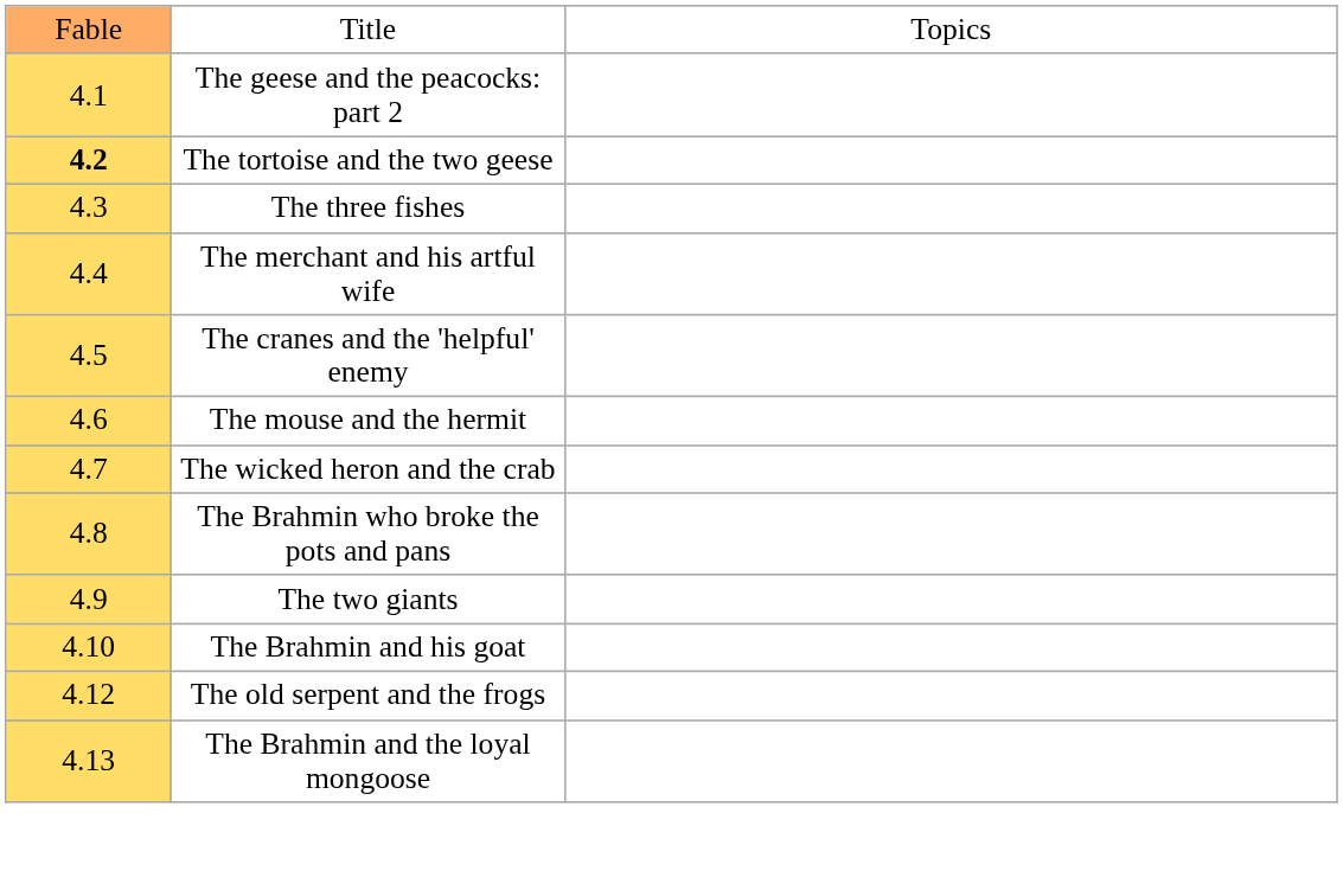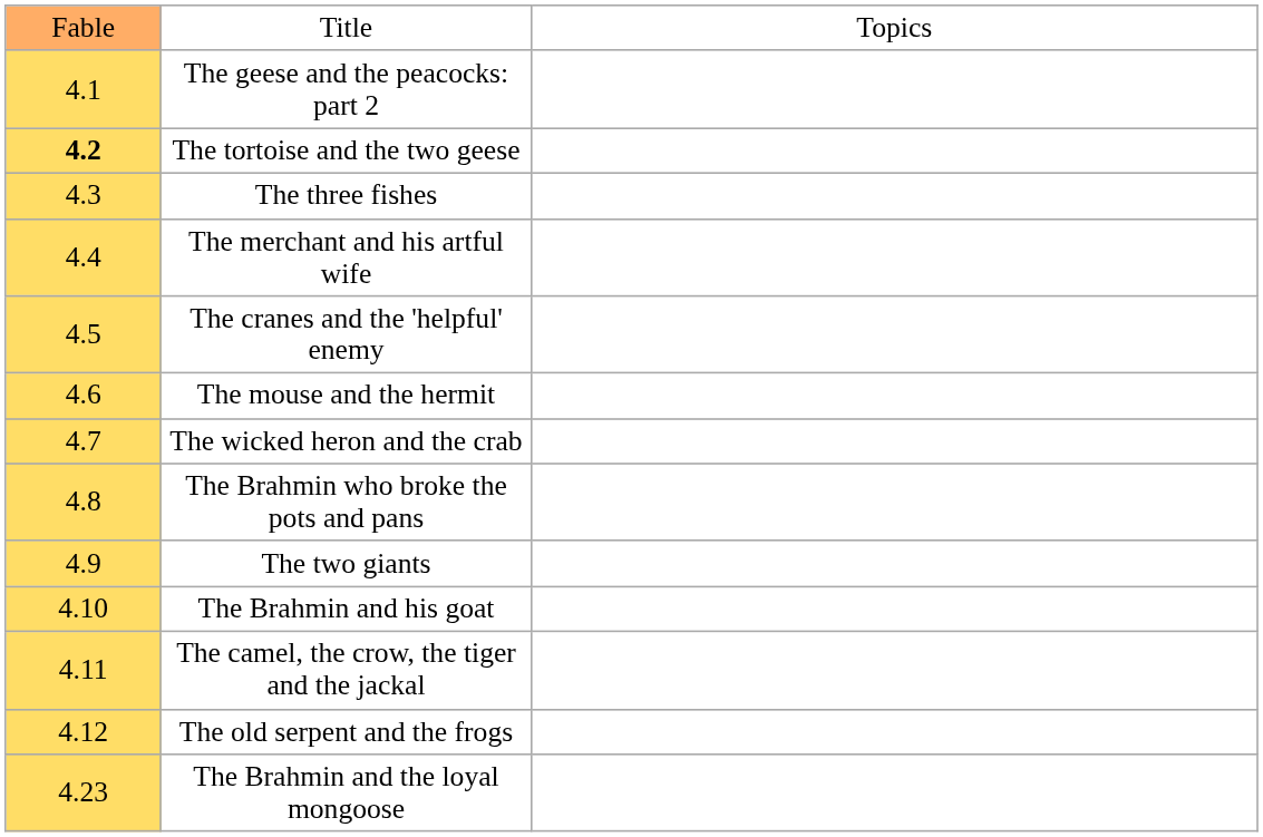+ row: 4.11 | The camel, the crow, the tiger and the jackal
The Brahmin and the loyal mongoose | column 1: 4.13 -> 4.23
